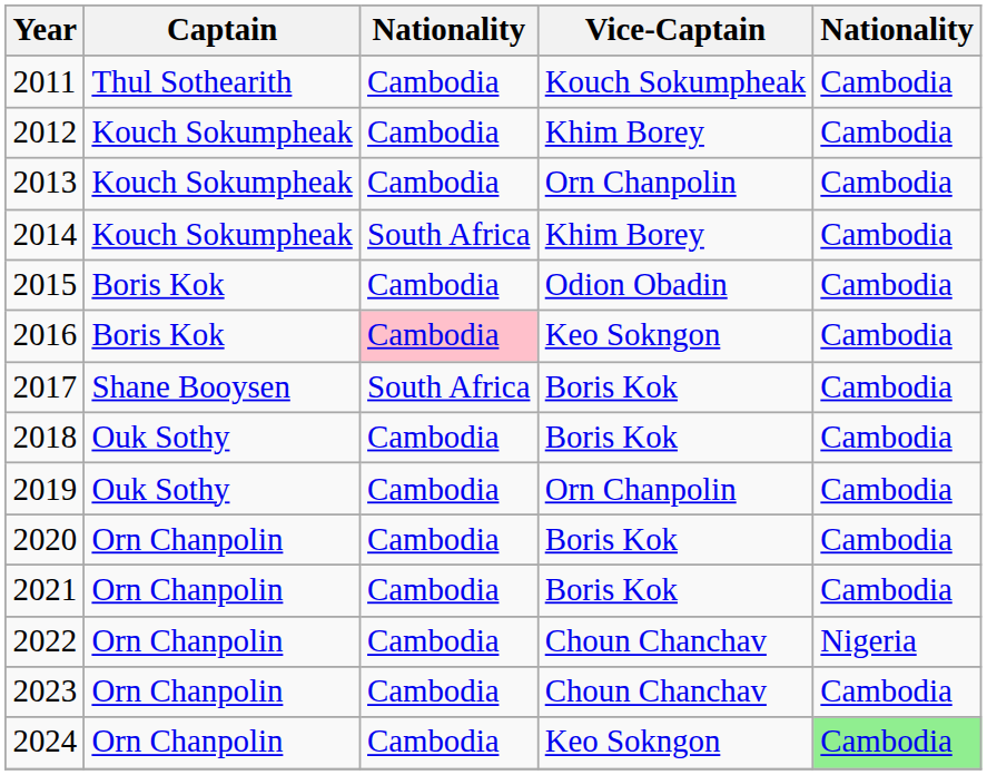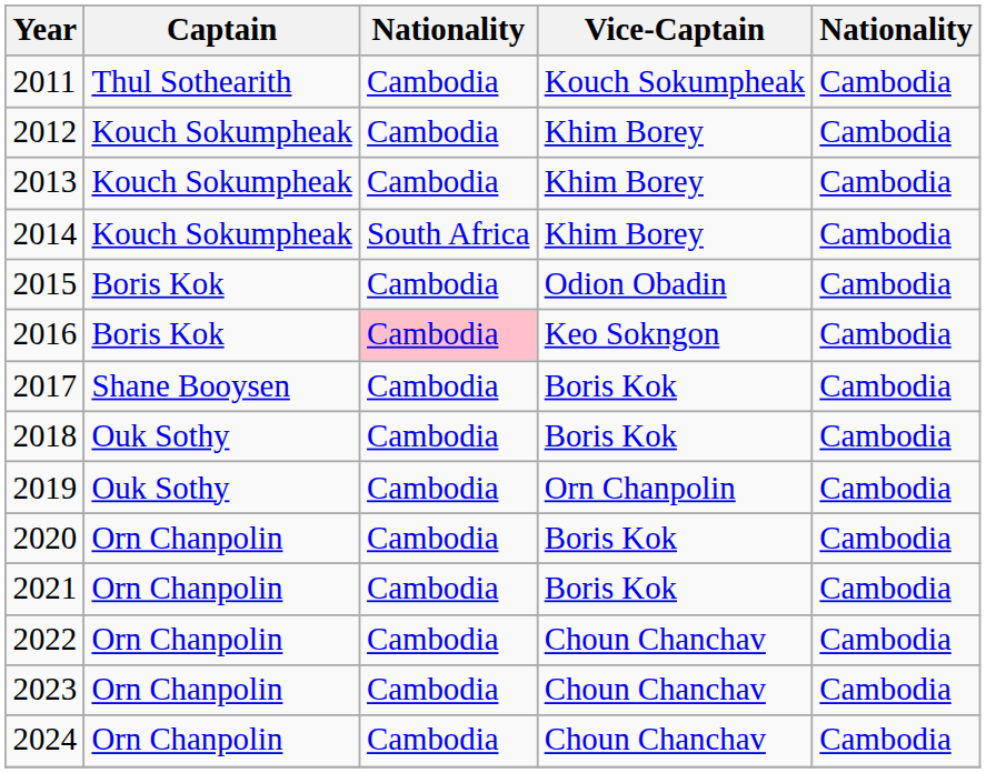2013 | Vice-Captain: Orn Chanpolin -> Khim Borey
2017 | column 3: South Africa -> Cambodia
2022 | column 5: Nigeria -> Cambodia
2024 | Vice-Captain: Keo Sokngon -> Choun Chanchav
2024 | column 5: lightgreen background -> no background
